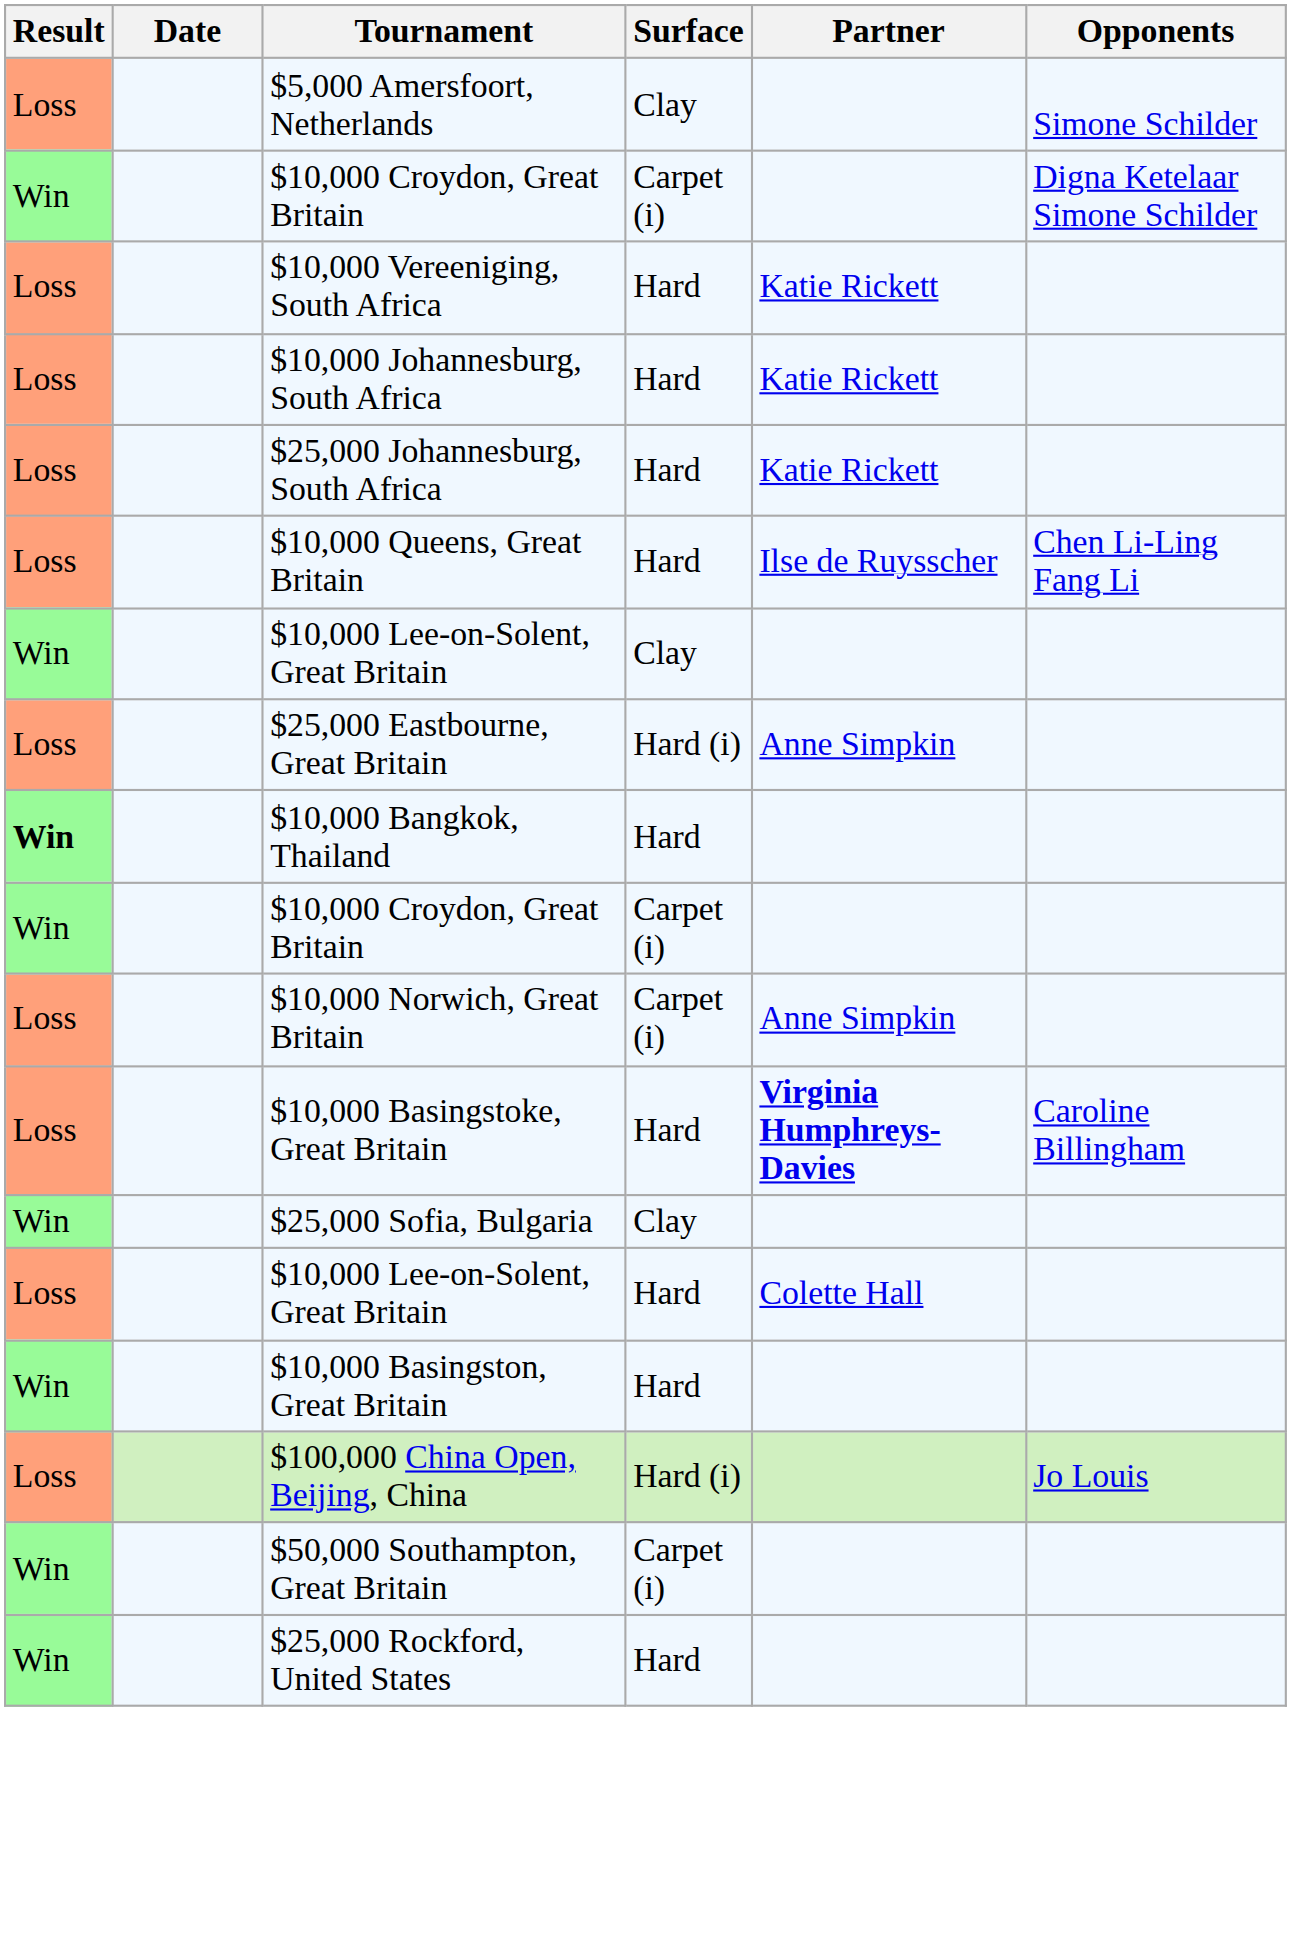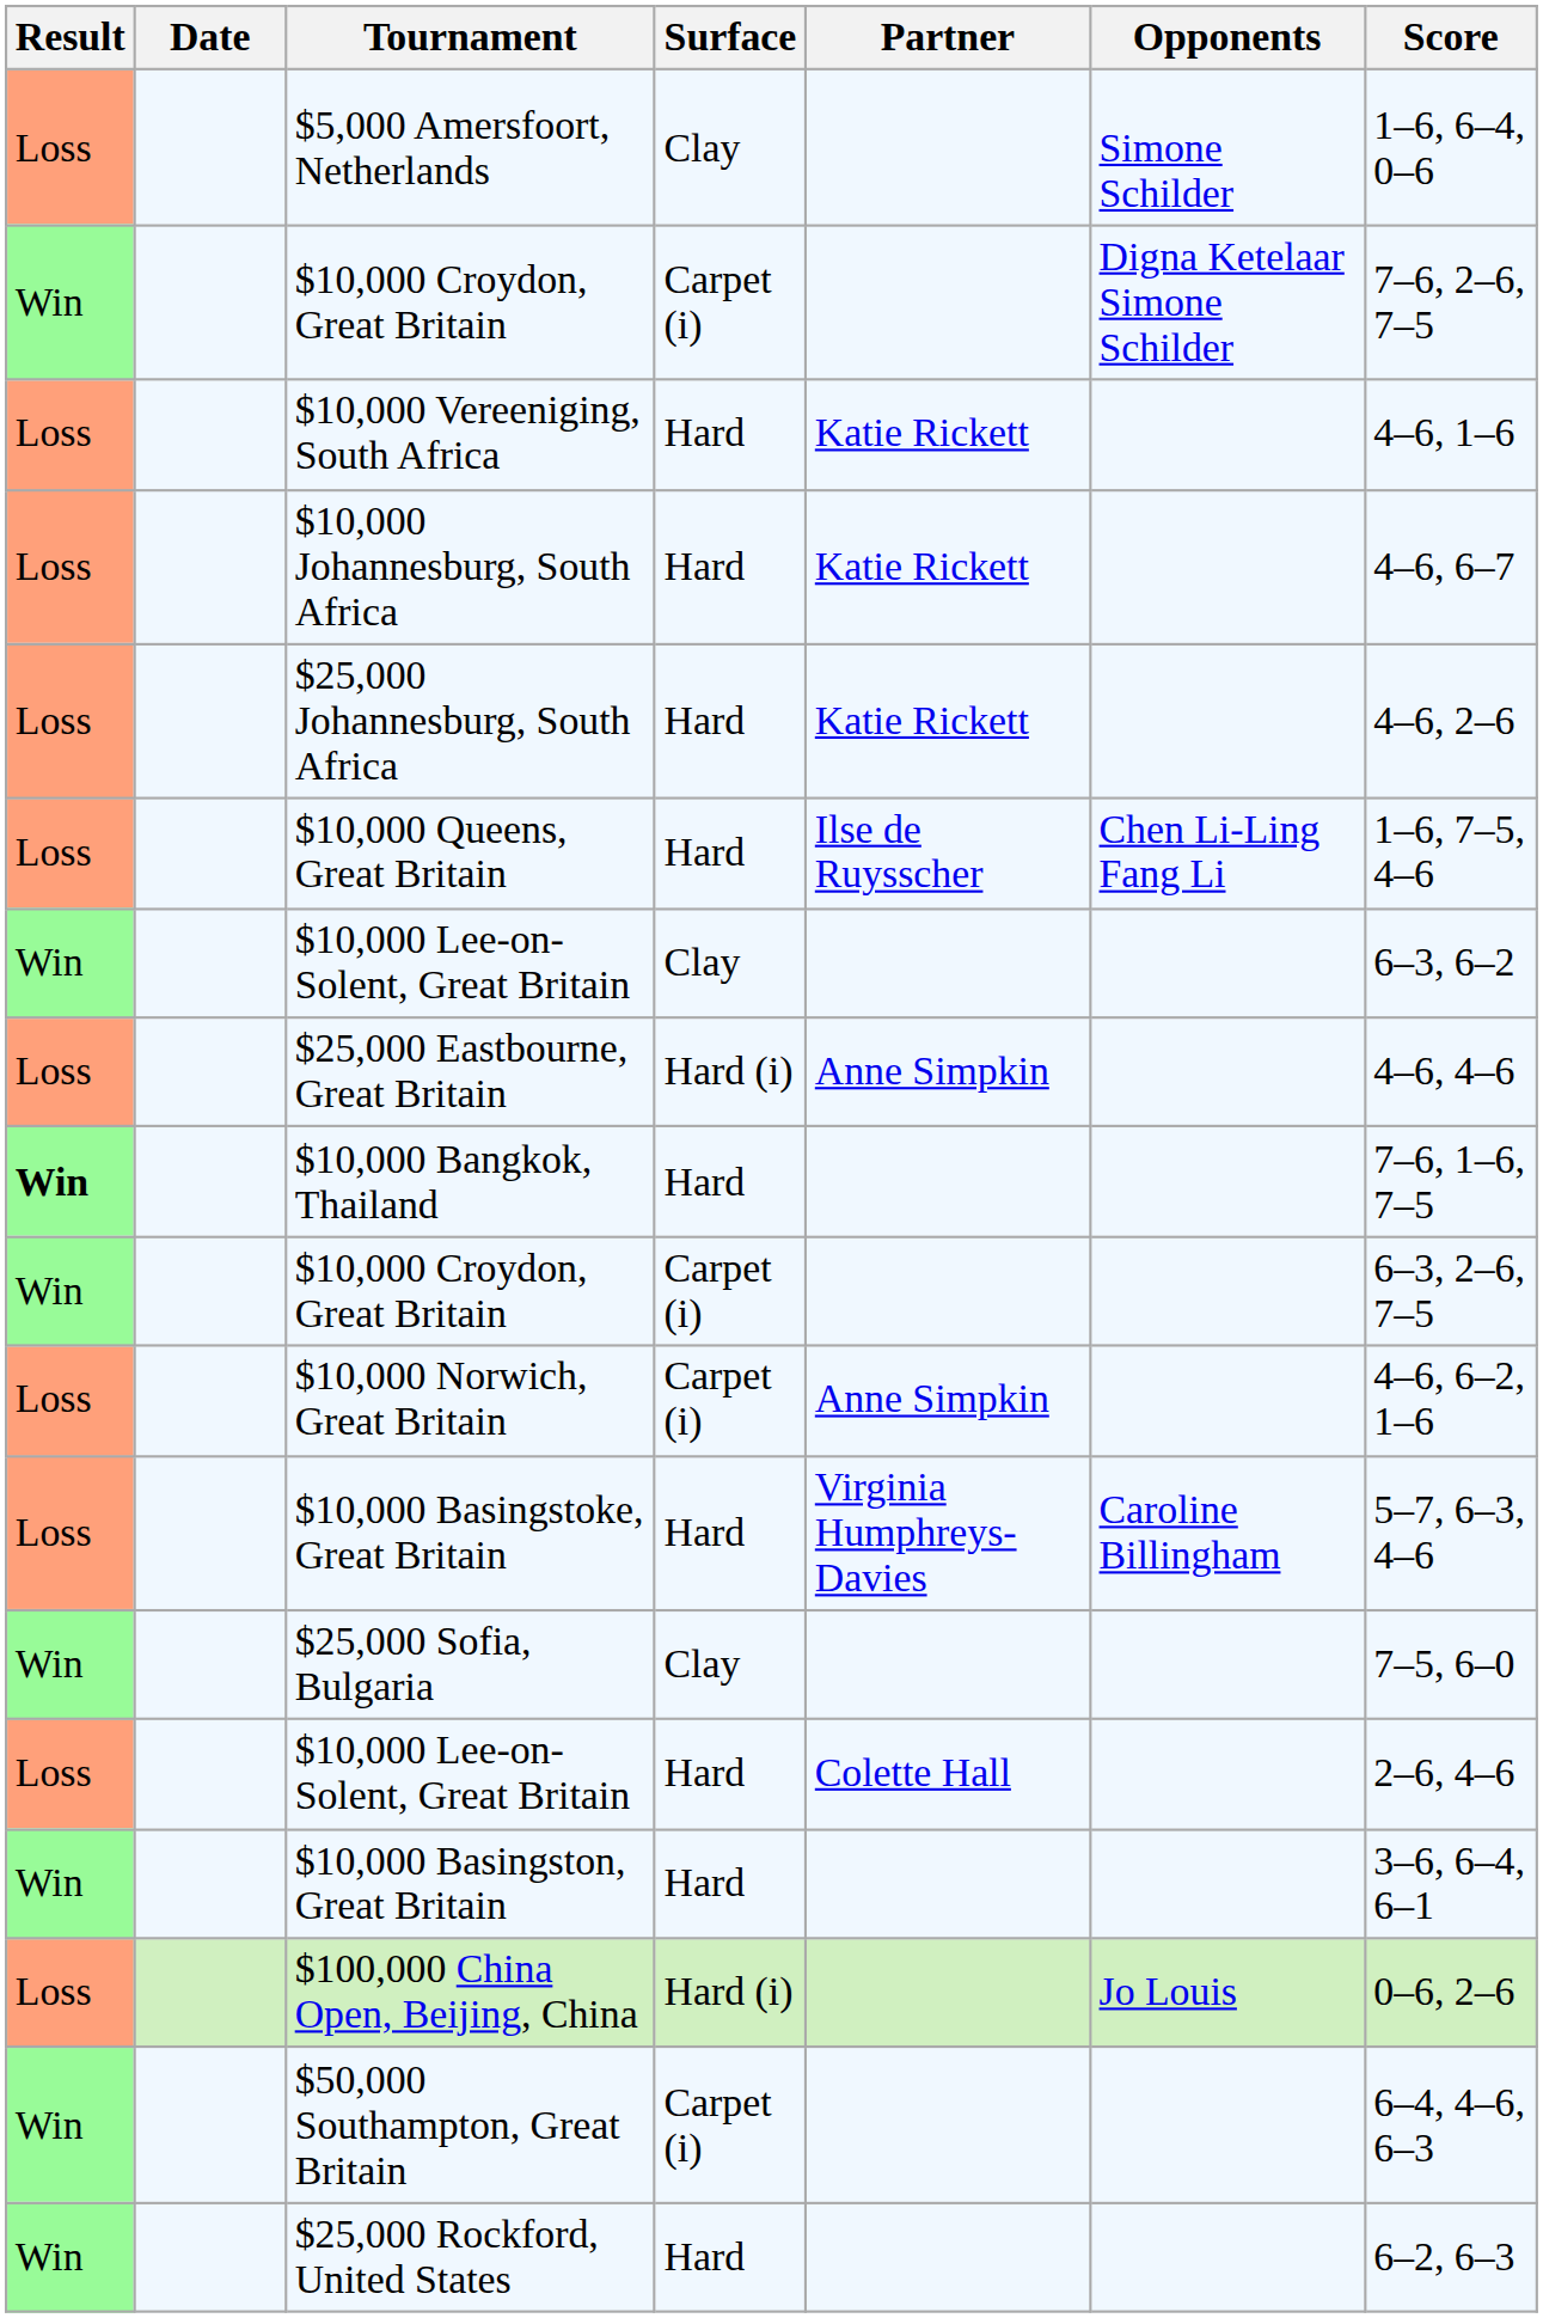+ column: Score | 1–6, 6–4, 0–6 | 7–6, 2–6, 7–5 | 4–6, 1–6 | 4–6, 6–7 | 4–6, 2–6 | 1–6, 7–5, 4–6 | 6–3, 6–2 | 4–6, 4–6 | 7–6, 1–6, 7–5 | 6–3, 2–6, 7–5 | 4–6, 6–2, 1–6 | 5–7, 6–3, 4–6 | 7–5, 6–0 | 2–6, 4–6 | 3–6, 6–4, 6–1 | 0–6, 2–6 | 6–4, 4–6, 6–3 | 6–2, 6–3
$10,000 Basingstoke, Great Britain | Partner: bold -> normal
